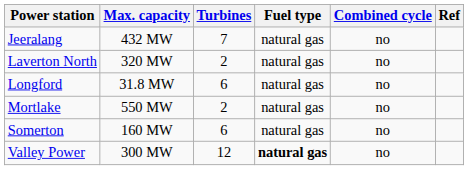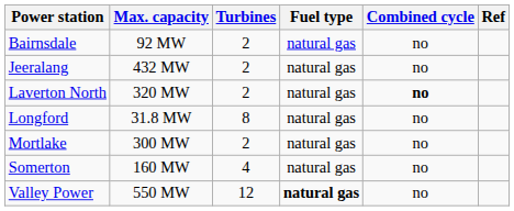+ row: Bairnsdale | 92 MW | 2 | natural gas | no
Jeeralang | Turbines: 7 -> 2
Laverton North | Combined cycle: normal -> bold
Longford | Turbines: 6 -> 8
Mortlake | Max. capacity: 550 MW -> 300 MW
Somerton | Turbines: 6 -> 4
Valley Power | Max. capacity: 300 MW -> 550 MW
